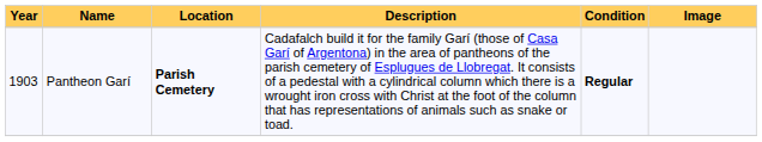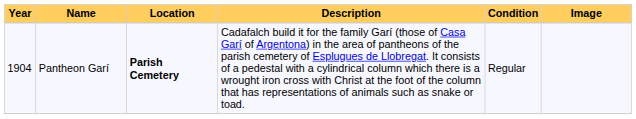Pantheon Garí | Year: 1903 -> 1904
Pantheon Garí | Condition: bold -> normal
